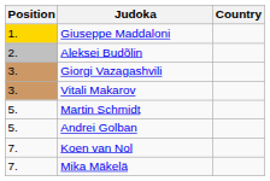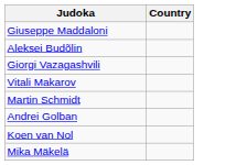- column: Position | 1. | 2. | 3. | 3. | 5. | 5. | 7. | 7.
